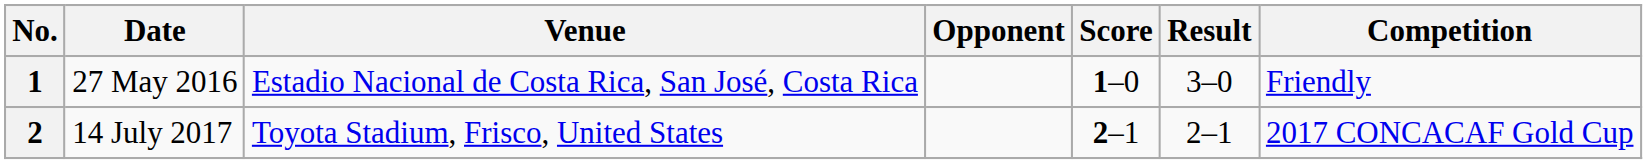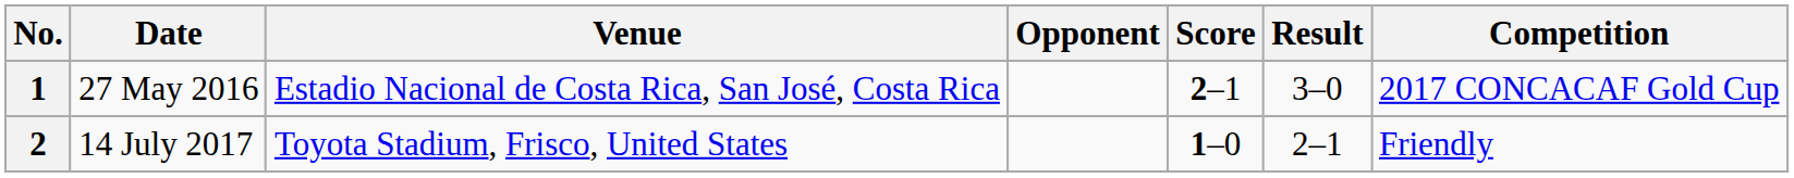1 | Score: 1–0 -> 2–1
1 | Competition: Friendly -> 2017 CONCACAF Gold Cup
2 | Score: 2–1 -> 1–0
2 | Competition: 2017 CONCACAF Gold Cup -> Friendly
